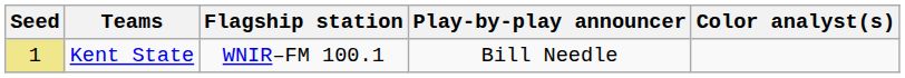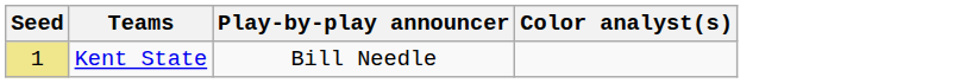- column: Flagship station | WNIR–FM 100.1
